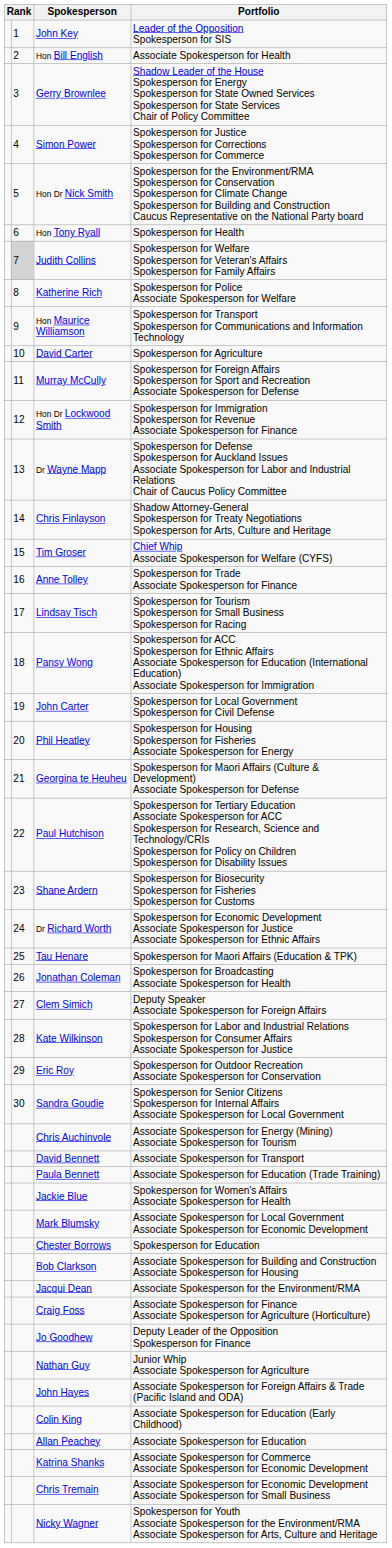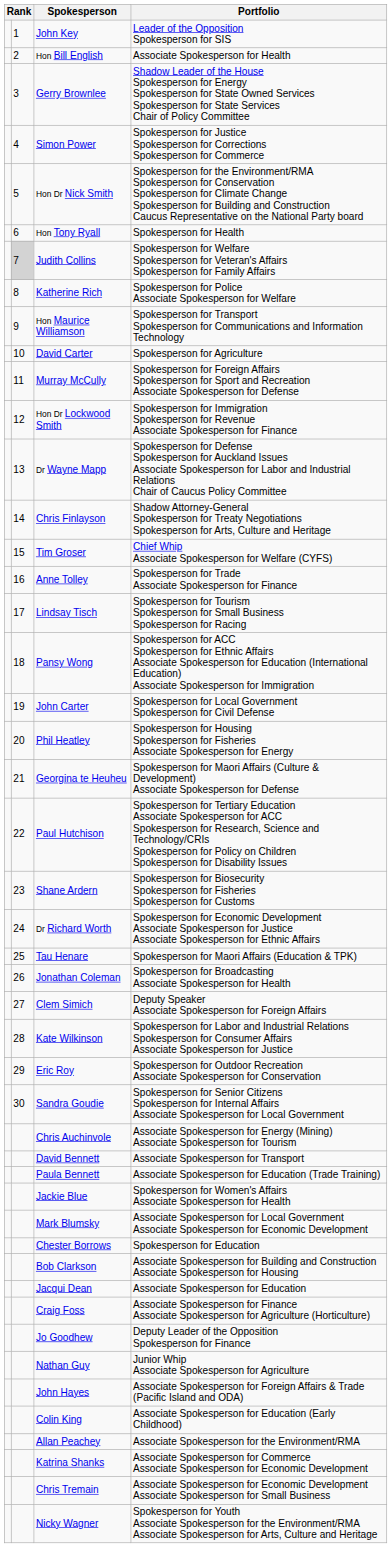Jacqui Dean | Portfolio: Associate Spokesperson for the Environment/RMA -> Associate Spokesperson for Education
Allan Peachey | Portfolio: Associate Spokesperson for Education -> Associate Spokesperson for the Environment/RMA
